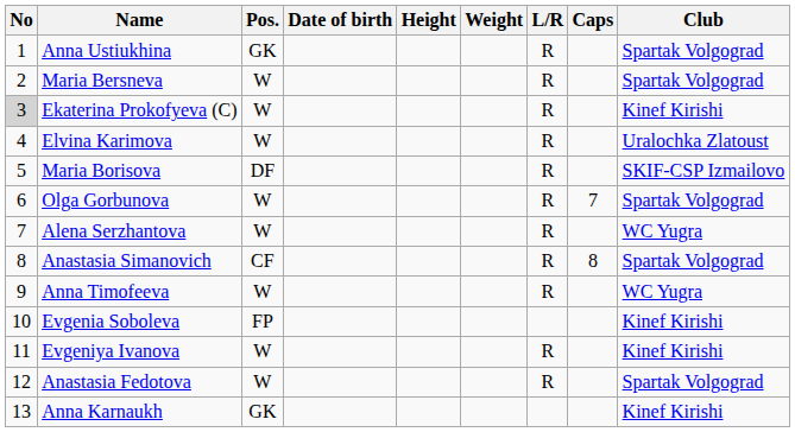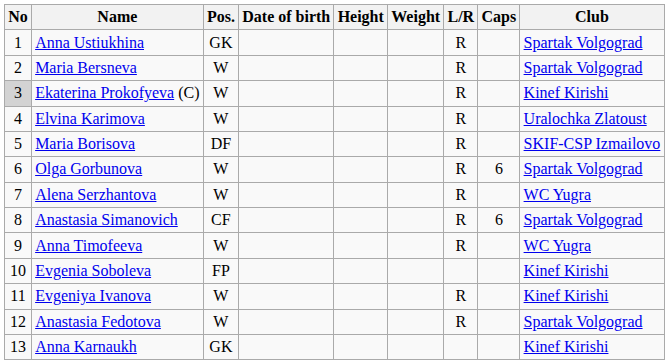Olga Gorbunova | Caps: 7 -> 6
Anastasia Simanovich | Caps: 8 -> 6
